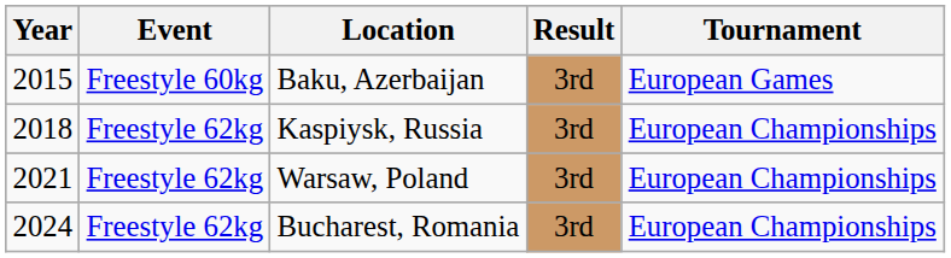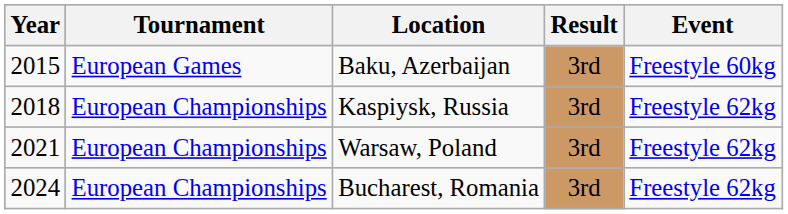columns swapped: Tournament <-> Event
